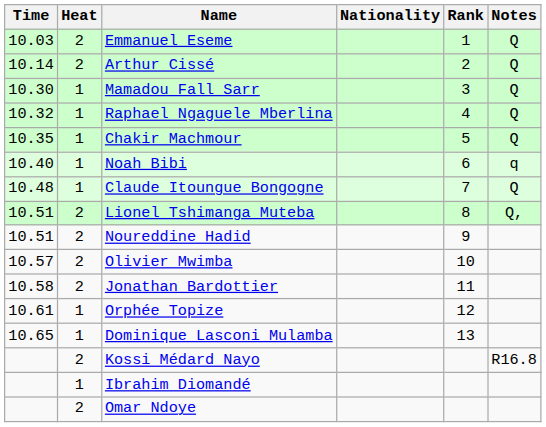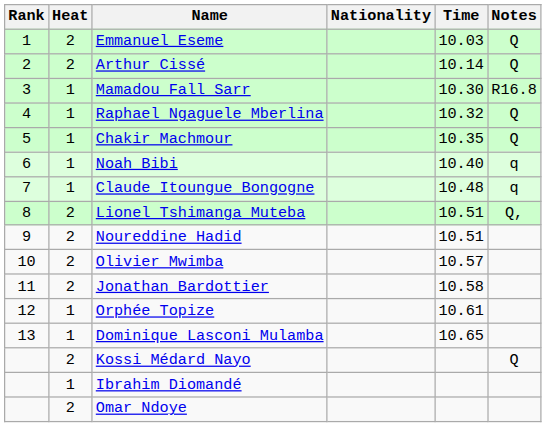columns swapped: Rank <-> Time
Mamadou Fall Sarr | Notes: Q -> R16.8
Claude Itoungue Bongogne | Notes: Q -> q
Kossi Médard Nayo | Notes: R16.8 -> Q
